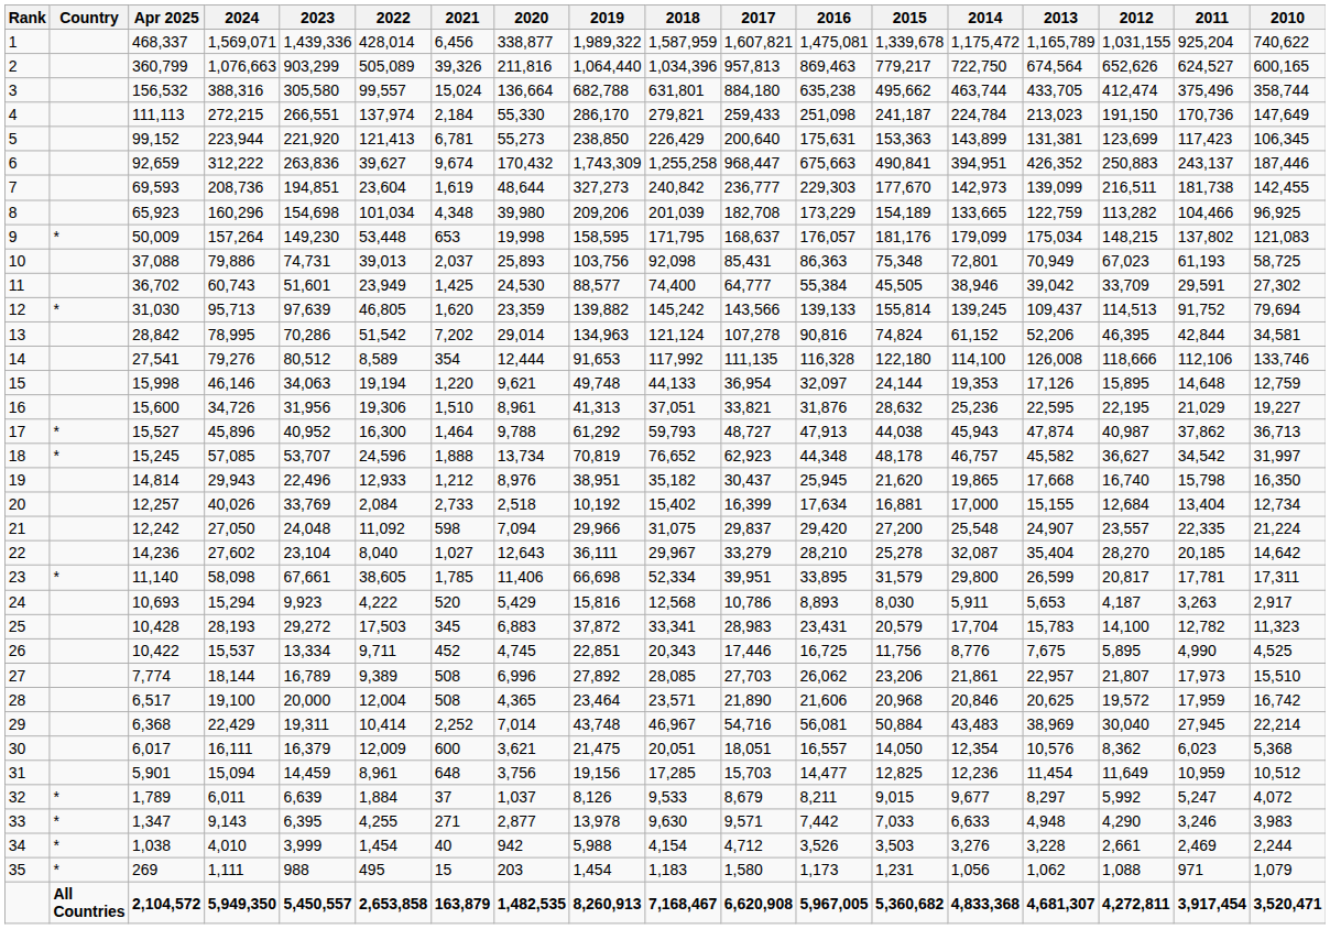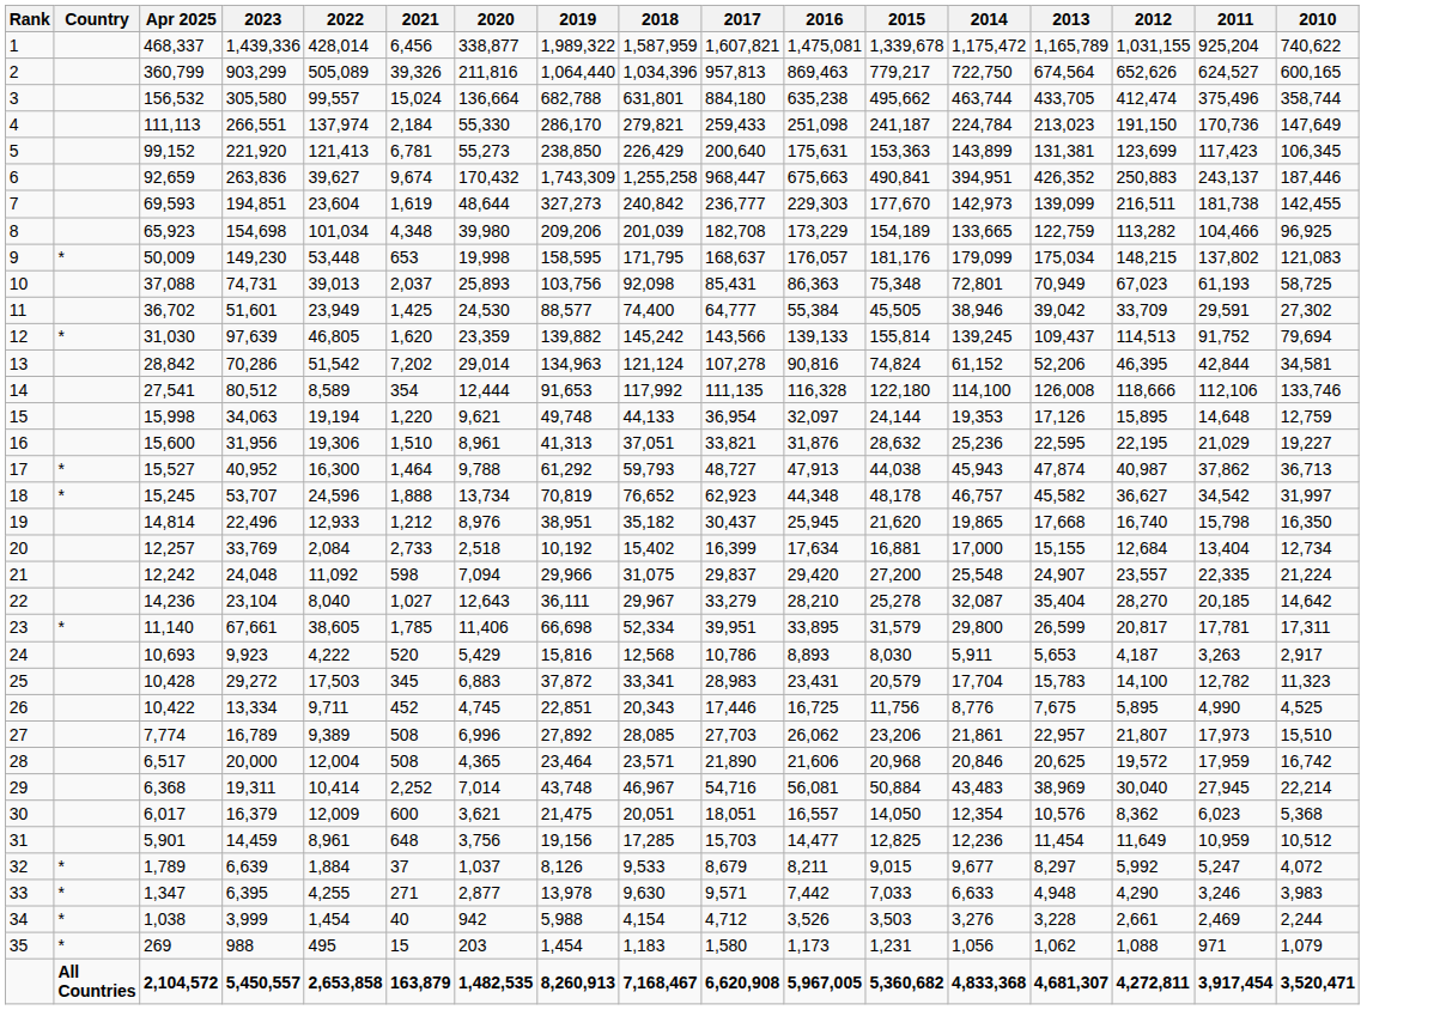- column: 2024 | 1,569,071 | 1,076,663 | 388,316 | 272,215 | 223,944 | 312,222 | 208,736 | 160,296 | 157,264 | 79,886 | 60,743 | 95,713 | 78,995 | 79,276 | 46,146 | 34,726 | 45,896 | 57,085 | 29,943 | 40,026 | 27,050 | 27,602 | 58,098 | 15,294 | 28,193 | 15,537 | 18,144 | 19,100 | 22,429 | 16,111 | 15,094 | 6,011 | 9,143 | 4,010 | 1,111 | 5,949,350
